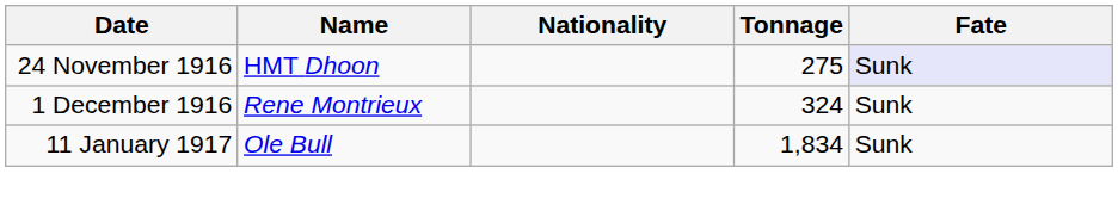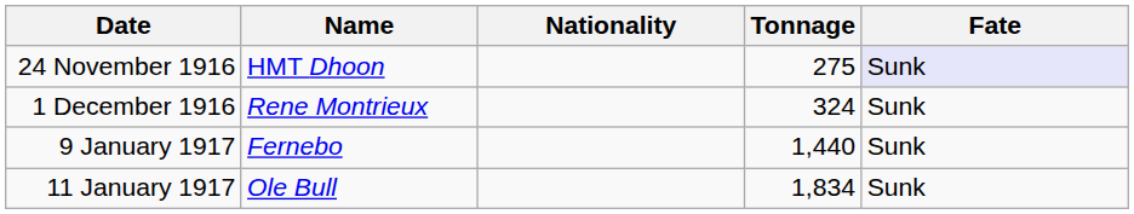+ row: 9 January 1917 | Fernebo | 1,440 | Sunk
